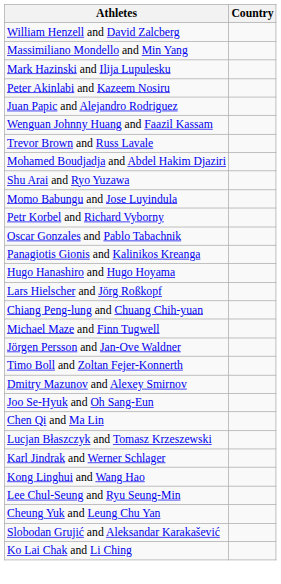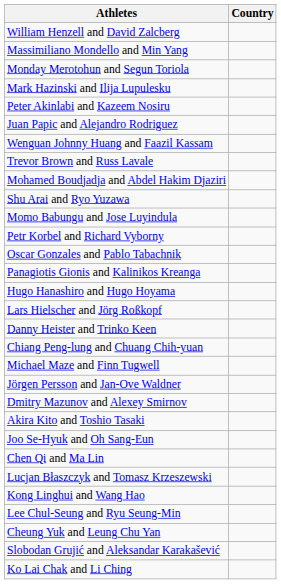+ row: Monday Merotohun and Segun Toriola
+ row: Danny Heister and Trinko Keen
- row: Timo Boll and Zoltan Fejer-Konnerth
+ row: Akira Kito and Toshio Tasaki
- row: Karl Jindrak and Werner Schlager
